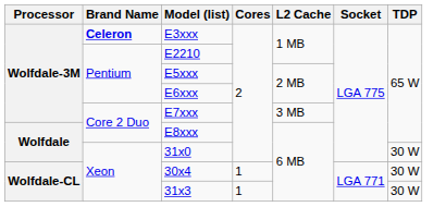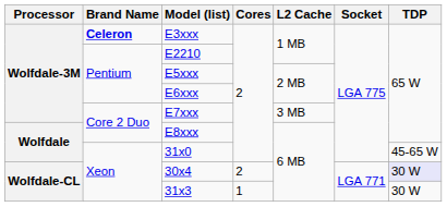31x0 | TDP: 30 W -> 45-65 W
30x4 | Cores: 1 -> 2
30x4 | TDP: no background -> lavender background
